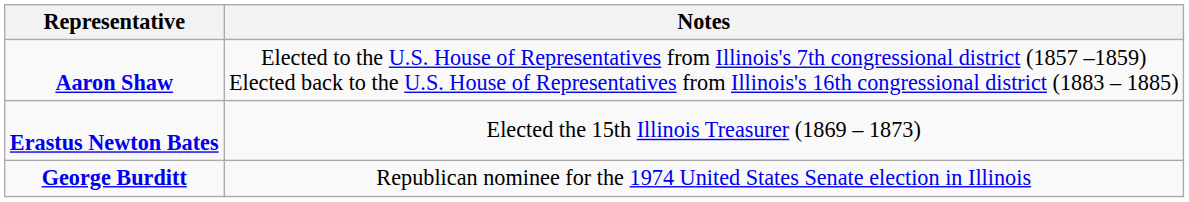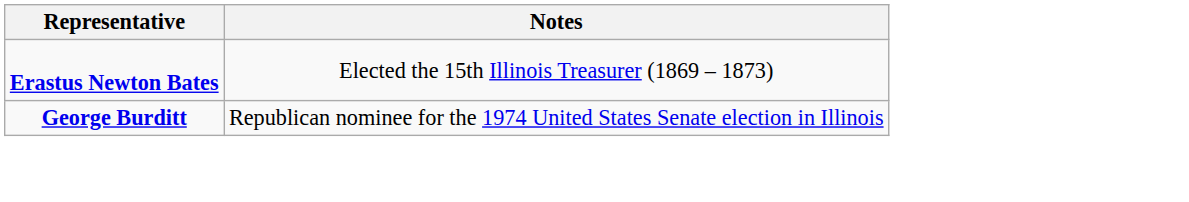- row: Aaron Shaw | Elected to the U.S. House of Representatives from Illinois's 7th congressional district (1857 –1859) Elected back to the U.S. House of Representatives from Illinois's 16th congressional district (1883 – 1885)
